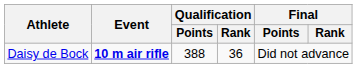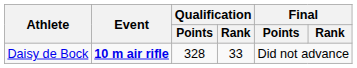Daisy de Bock | Qualification / Points: 388 -> 328
Daisy de Bock | Qualification / Rank: 36 -> 33
